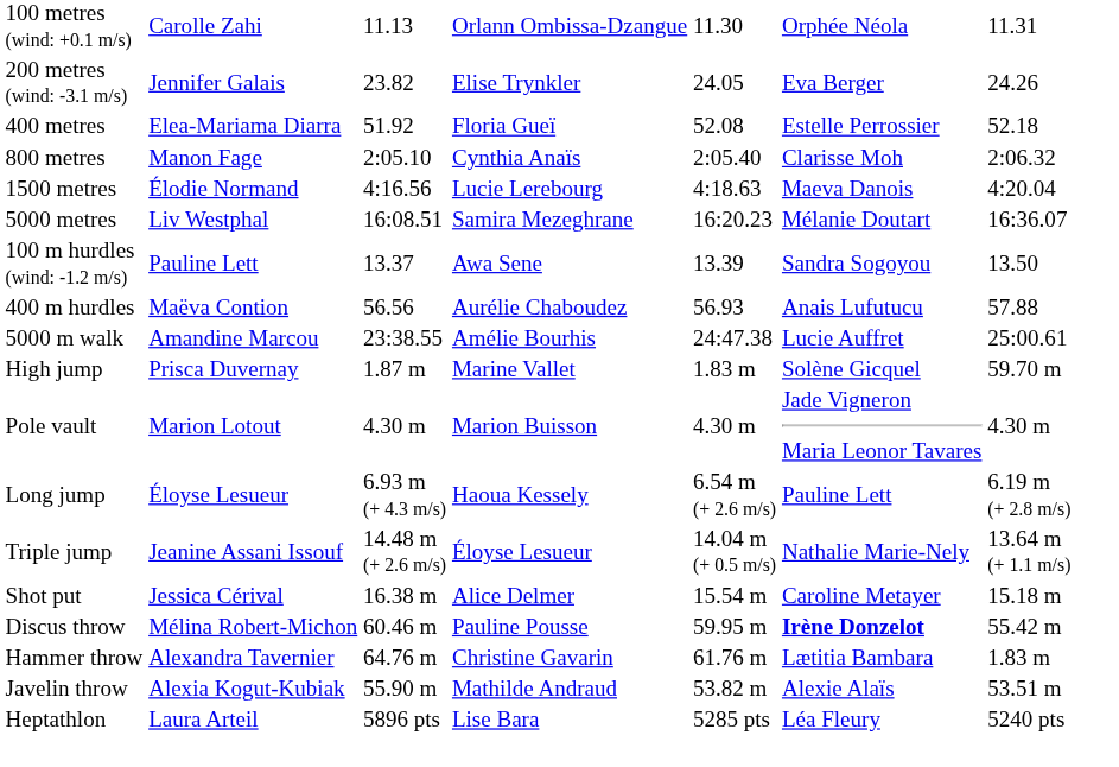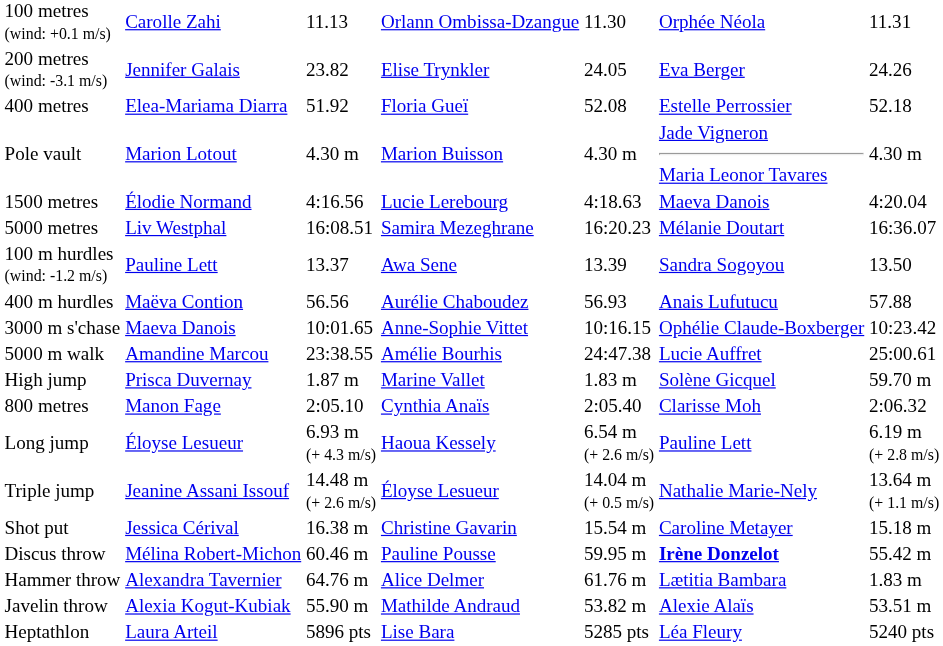rows swapped: 800 metres <-> Pole vault
+ row: 3000 m s'chase | Maeva Danois | 10:01.65 | Anne-Sophie Vittet | 10:16.15 | Ophélie Claude-Boxberger | 10:23.42
Shot put | column 4: Alice Delmer -> Christine Gavarin
Hammer throw | column 4: Christine Gavarin -> Alice Delmer
